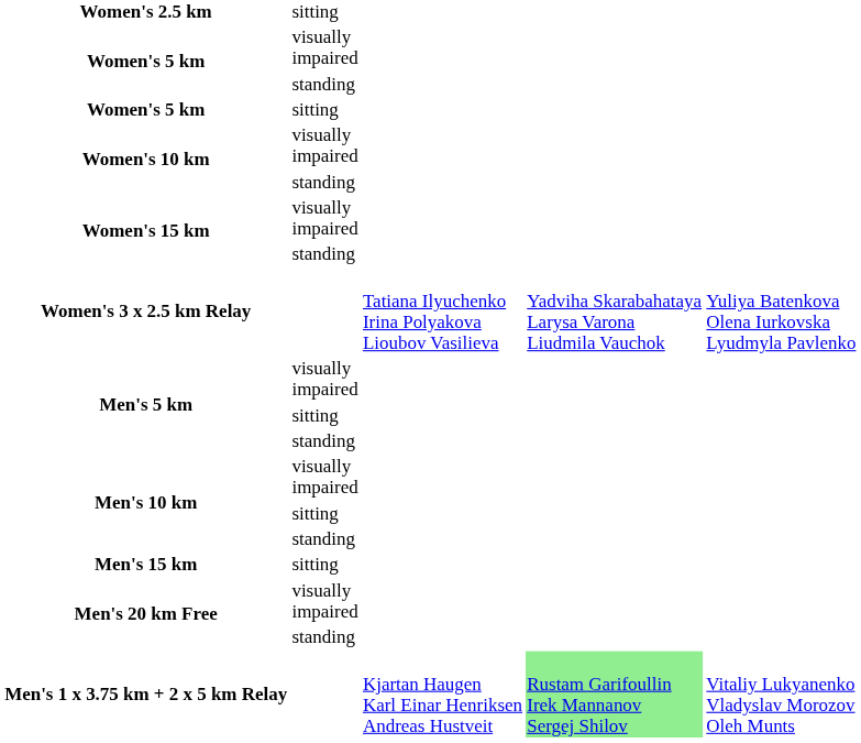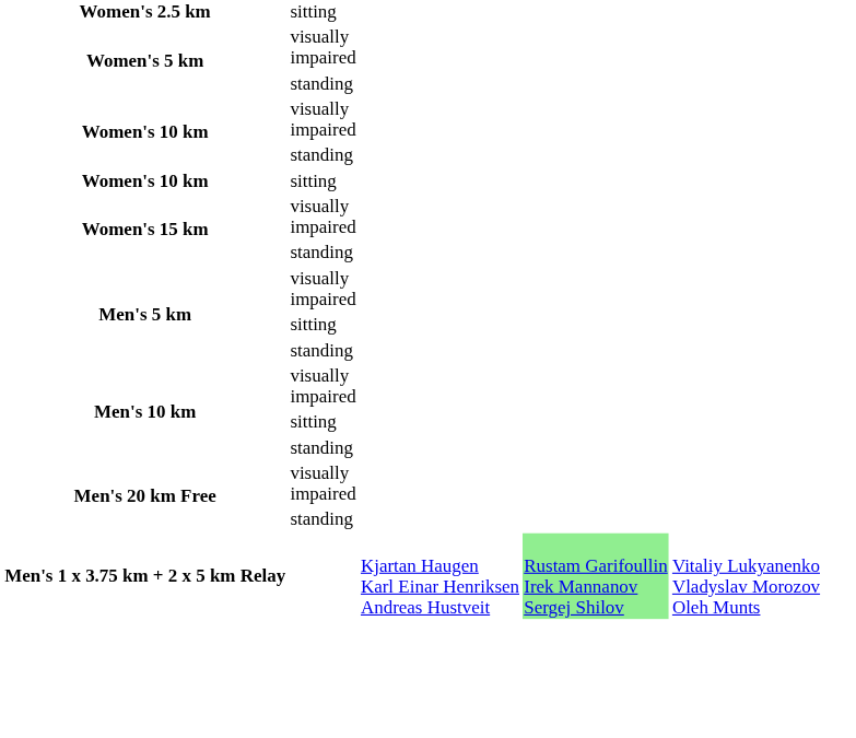- row: Women's 5 km | sitting
+ row: Women's 10 km | sitting
- row: Women's 3 x 2.5 km Relay | Tatiana Ilyuchenko Irina Polyakova Lioubov Vasilieva | Yadviha Skarabahataya Larysa Varona Liudmila Vauchok | Yuliya Batenkova Olena Iurkovska Lyudmyla Pavlenko
- row: Men's 15 km | sitting
